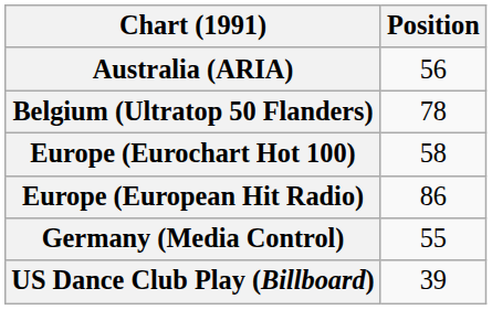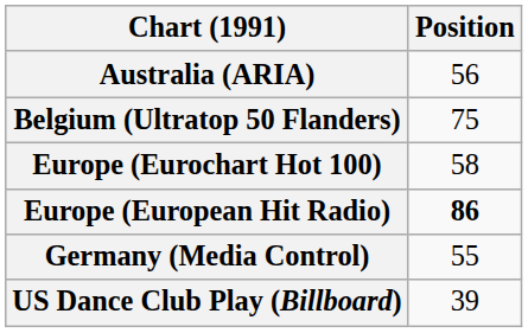Belgium (Ultratop 50 Flanders) | Position: 78 -> 75
Europe (European Hit Radio) | Position: normal -> bold
